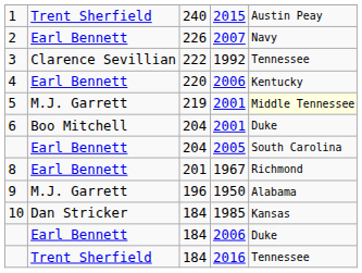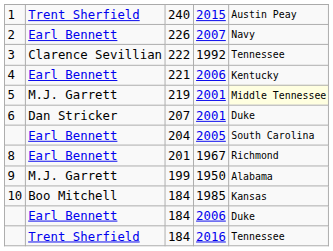4 | column 3: 220 -> 221
6 | column 2: Boo Mitchell -> Dan Stricker
6 | column 3: 204 -> 207
9 | column 3: 196 -> 199
10 | column 2: Dan Stricker -> Boo Mitchell
